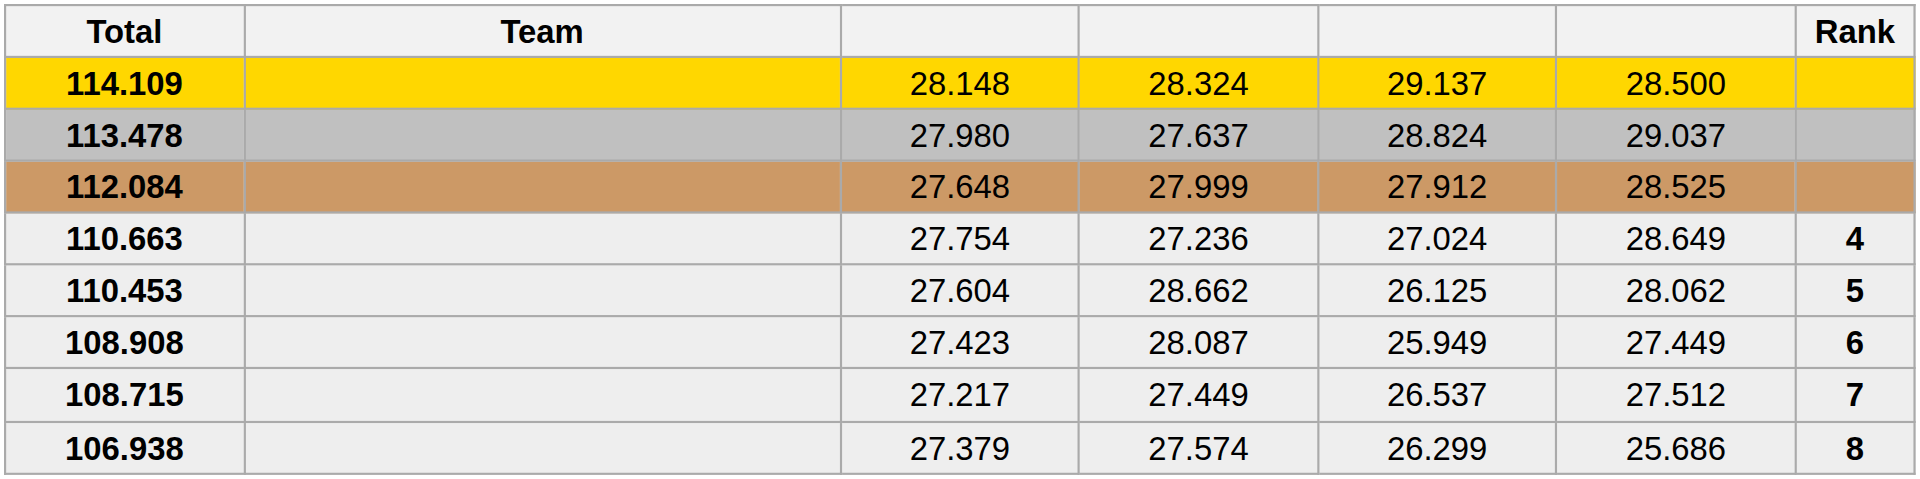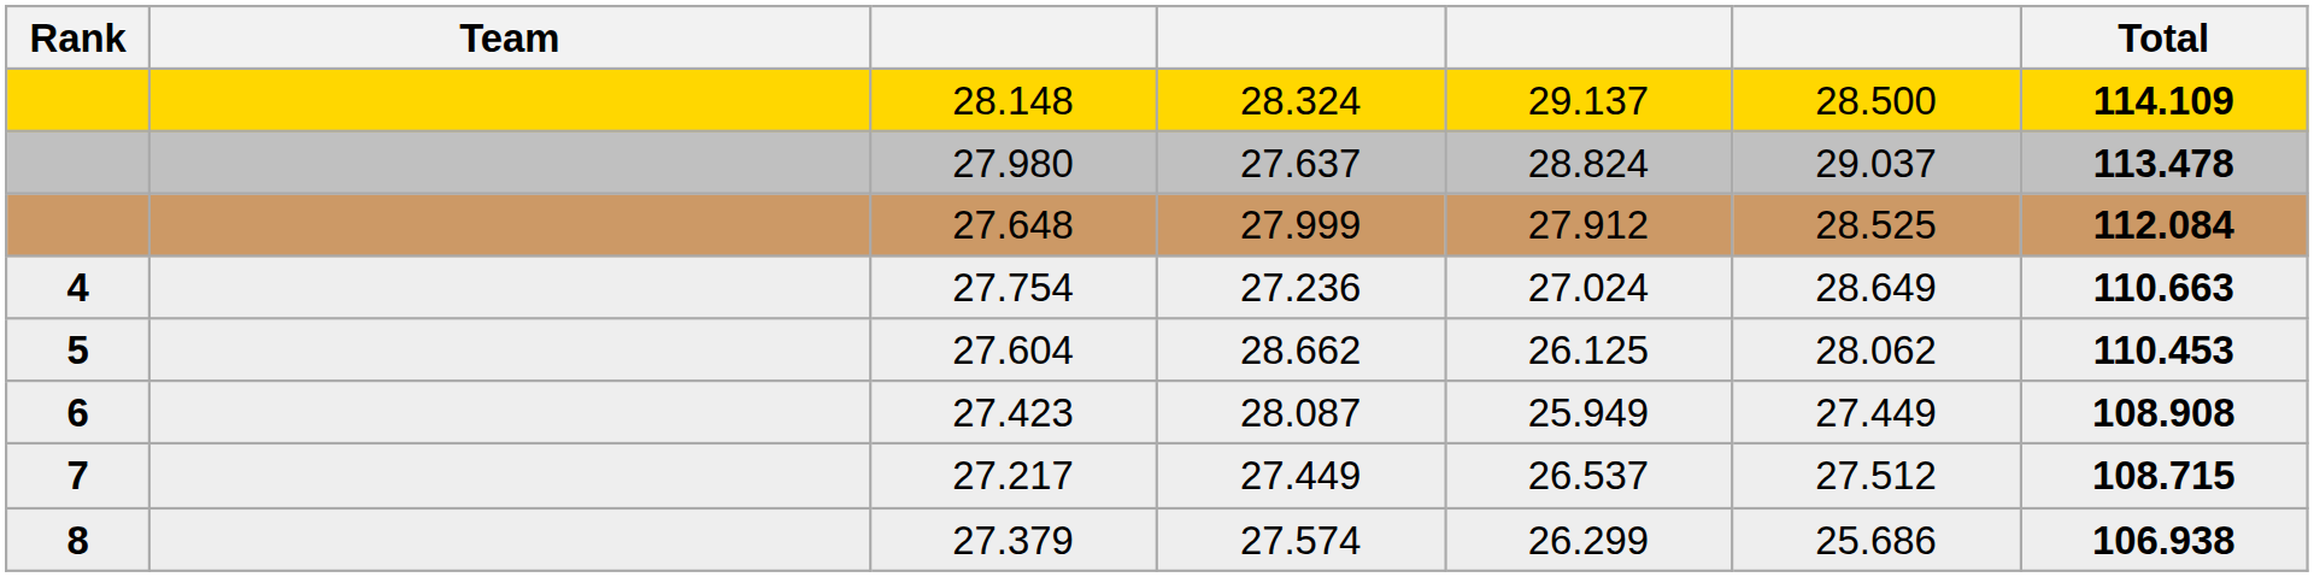columns swapped: Rank <-> Total
